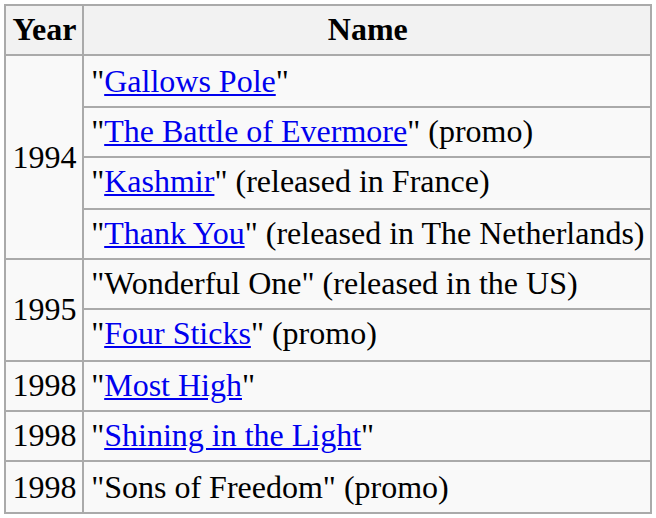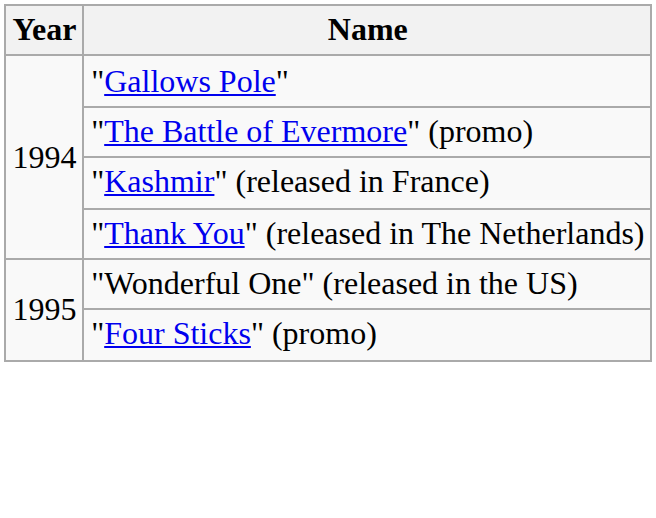- row: 1998 | "Most High"
- row: 1998 | "Shining in the Light"
- row: 1998 | "Sons of Freedom" (promo)
